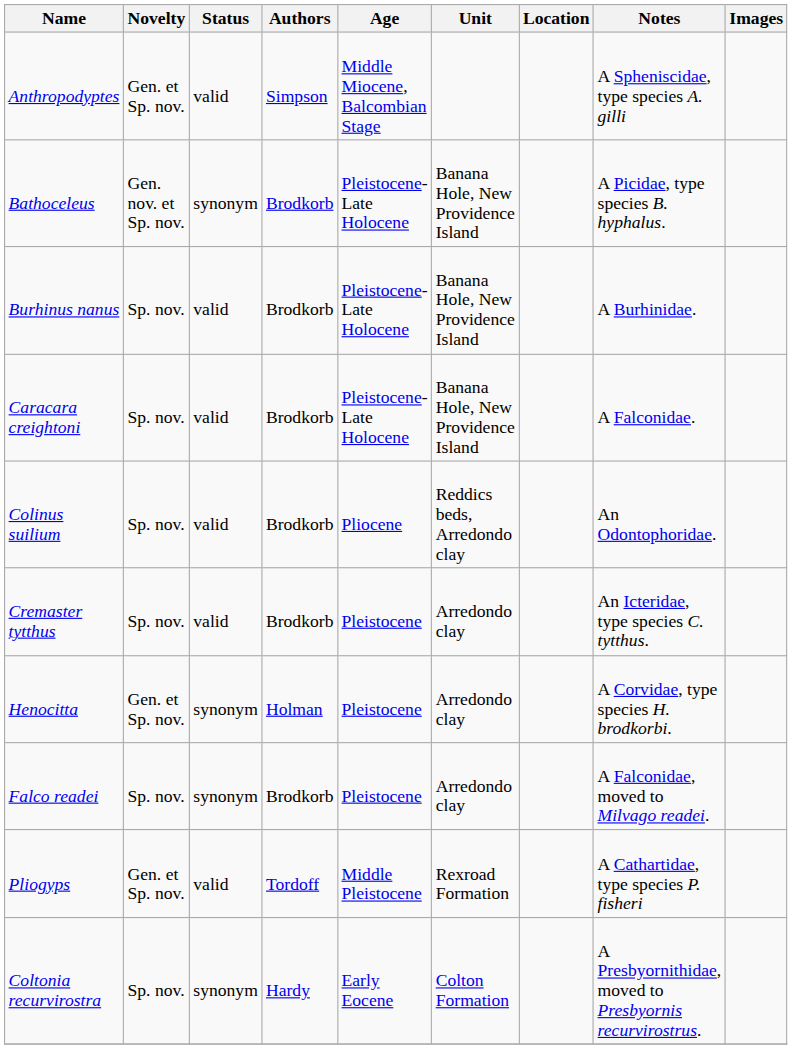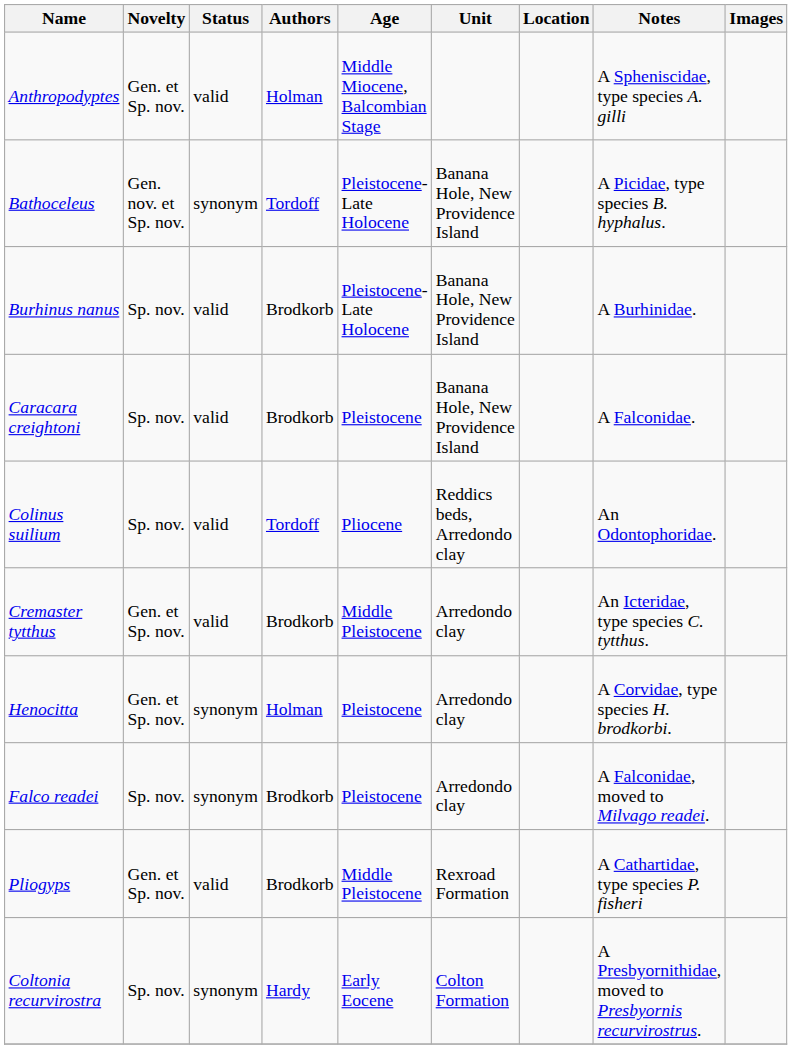Anthropodyptes | Authors: Simpson -> Holman
Bathoceleus | Authors: Brodkorb -> Tordoff
Caracara creightoni | Age: Pleistocene-Late Holocene -> Pleistocene
Colinus suilium | Authors: Brodkorb -> Tordoff
Cremaster tytthus | Novelty: Sp. nov. -> Gen. et Sp. nov.
Cremaster tytthus | Age: Pleistocene -> Middle Pleistocene
Pliogyps | Authors: Tordoff -> Brodkorb
